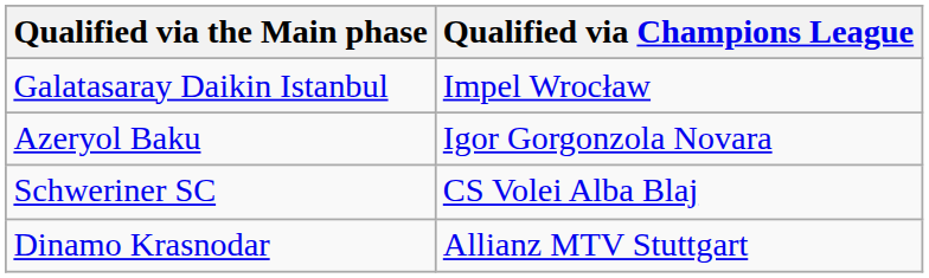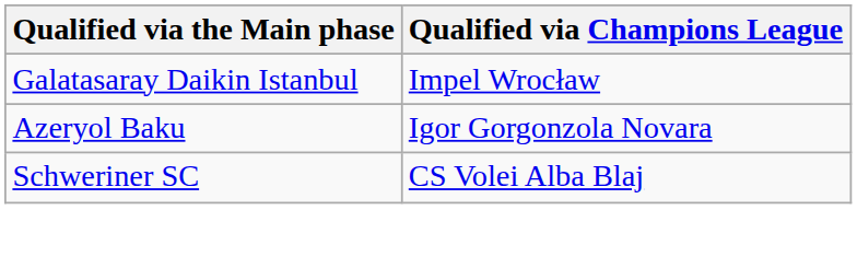- row: Dinamo Krasnodar | Allianz MTV Stuttgart
